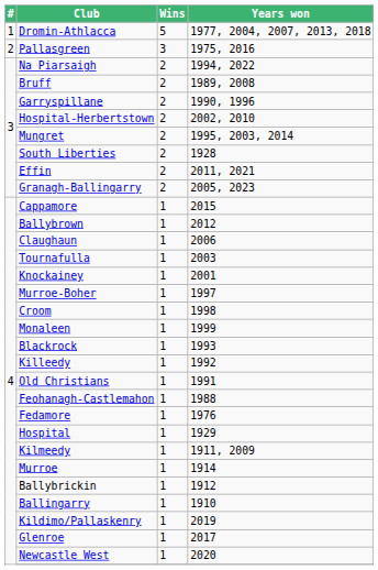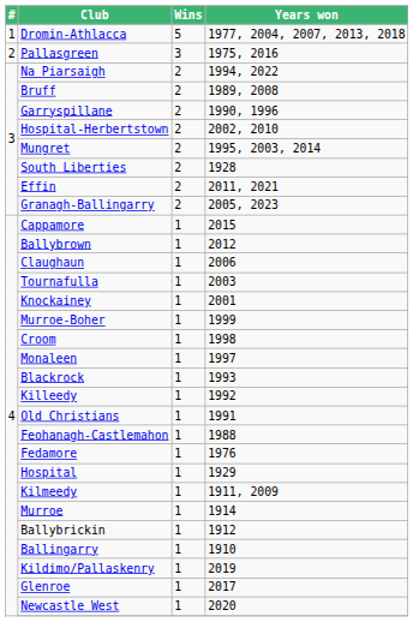Murroe-Boher | Years won: 1997 -> 1999
Monaleen | Years won: 1999 -> 1997
